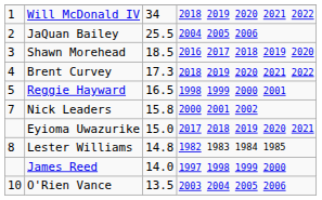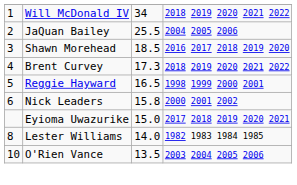Nick Leaders | column 1: 7 -> 6
Lester Williams | column 3: 14.8 -> 14.0
- row: James Reed | 14.0 | 1997 1998 1999 2000
